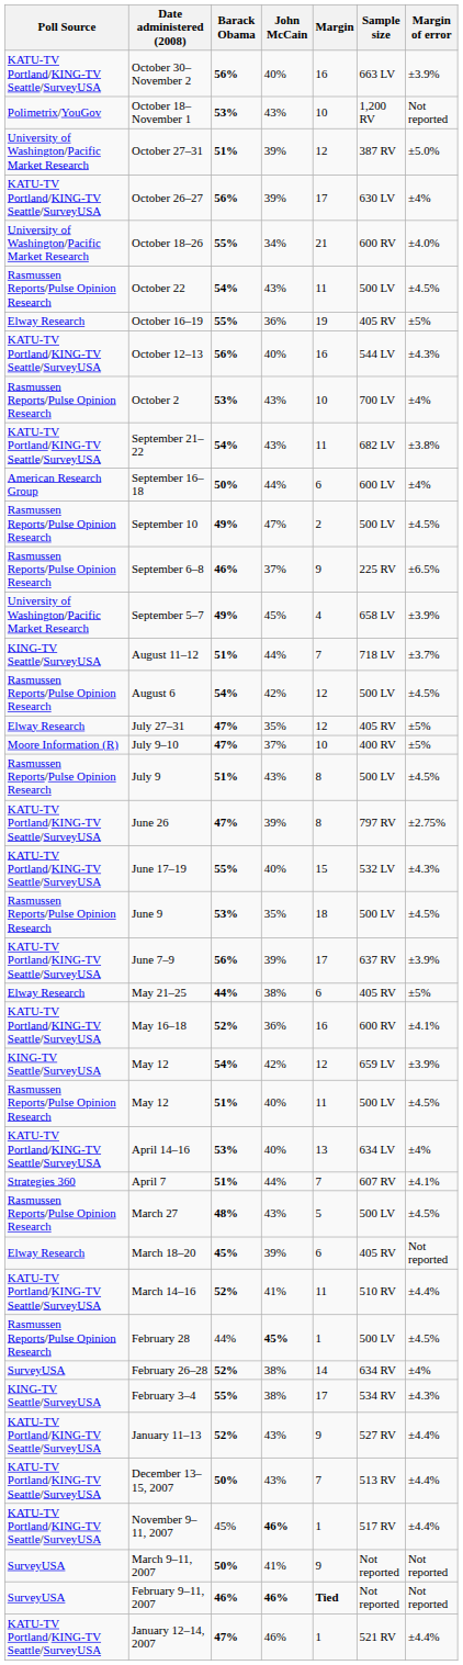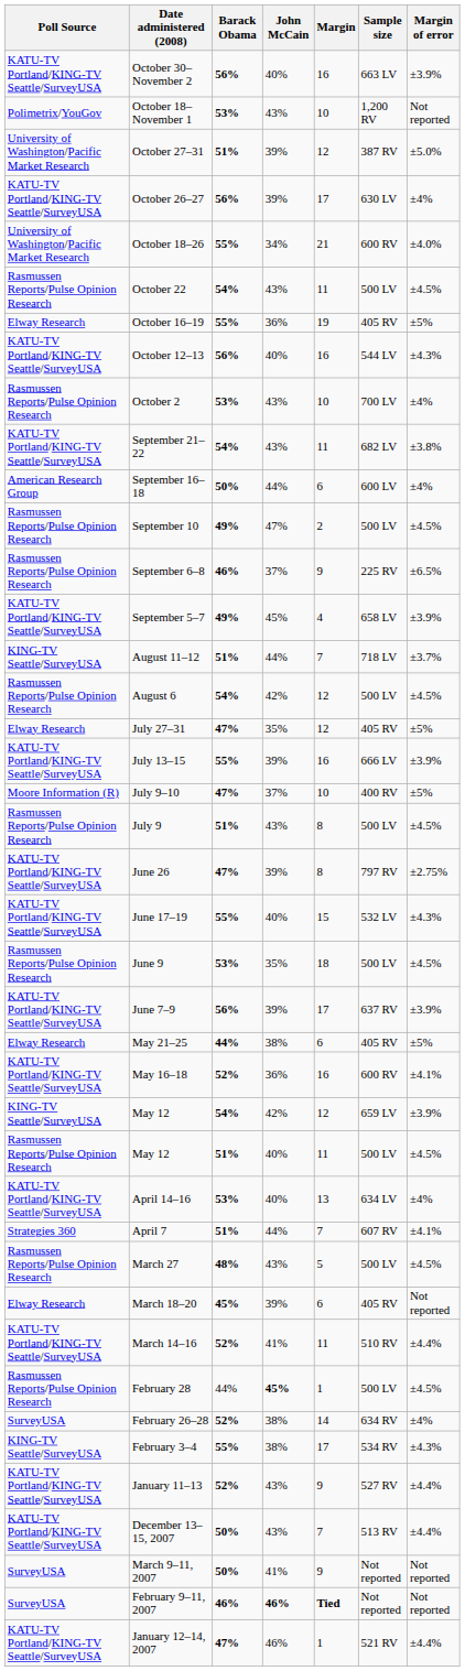September 5–7 | Poll Source: University of Washington/Pacific Market Research -> KATU-TV Portland/KING-TV Seattle/SurveyUSA
+ row: KATU-TV Portland/KING-TV Seattle/SurveyUSA | July 13–15 | 55% | 39% | 16 | 666 LV | ±3.9%
- row: KATU-TV Portland/KING-TV Seattle/SurveyUSA | November 9–11, 2007 | 45% | 46% | 1 | 517 RV | ±4.4%
